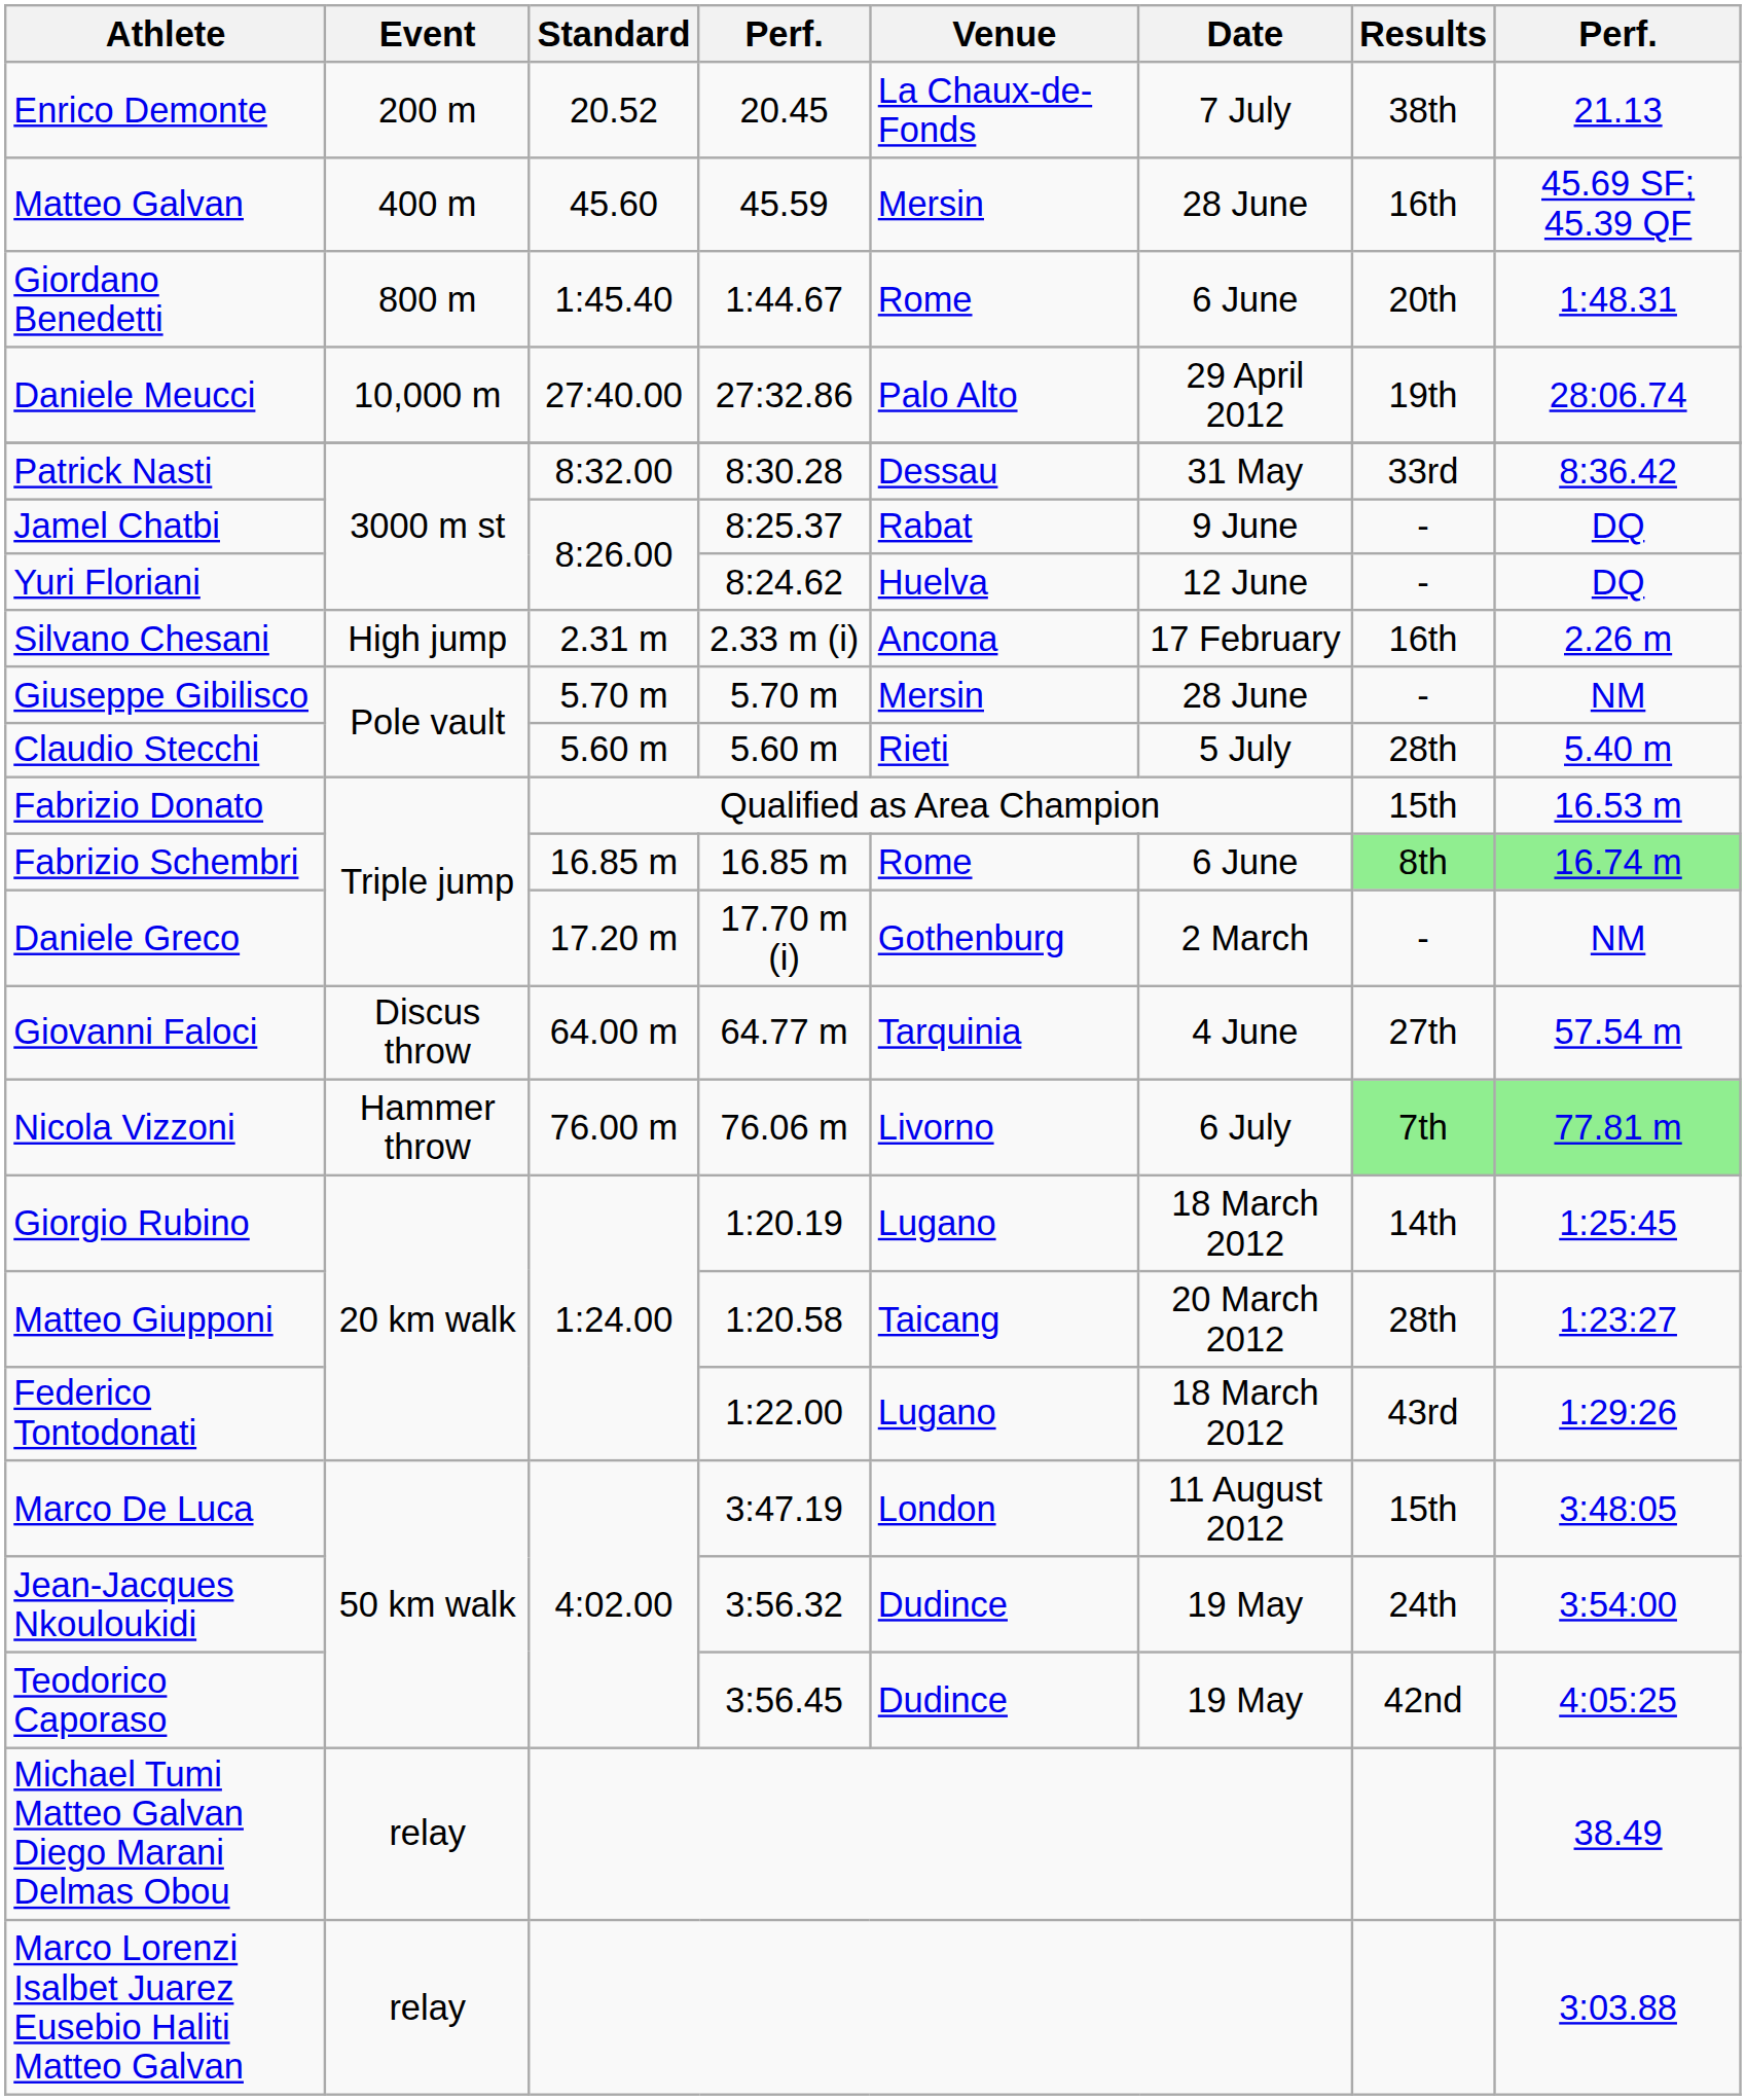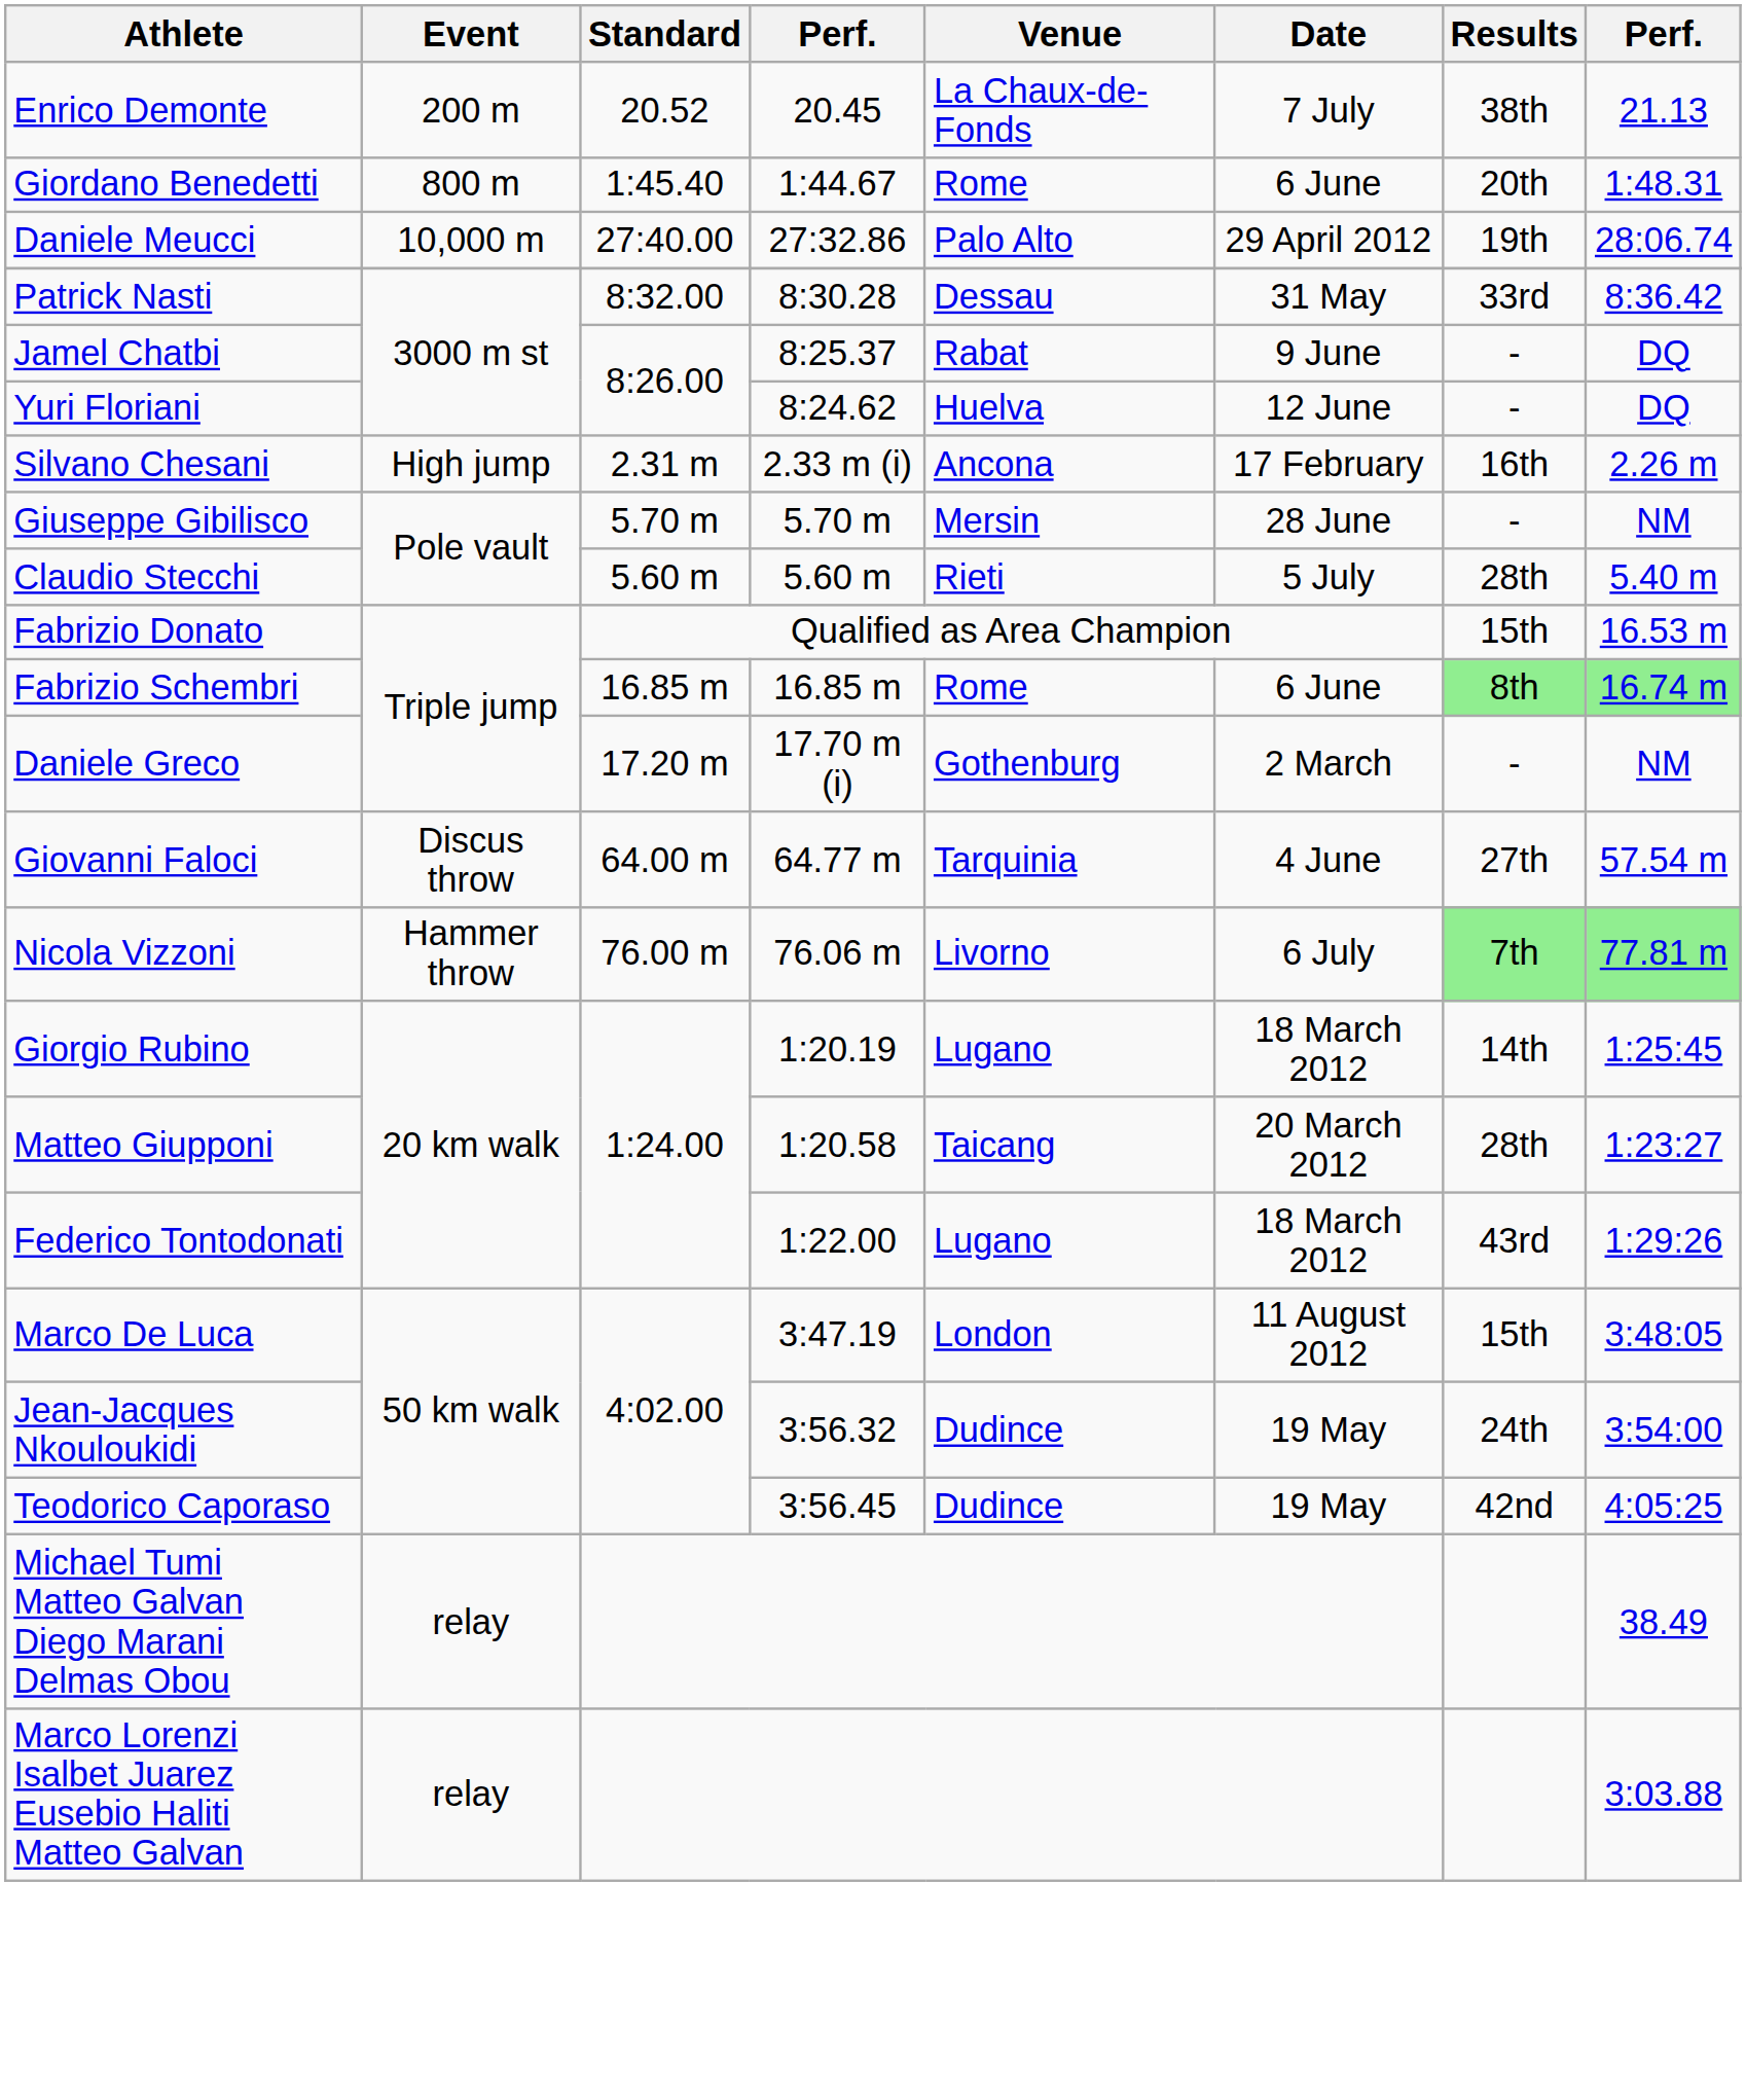- row: Matteo Galvan | 400 m | 45.60 | 45.59 | Mersin | 28 June | 16th | 45.69 SF; 45.39 QF
